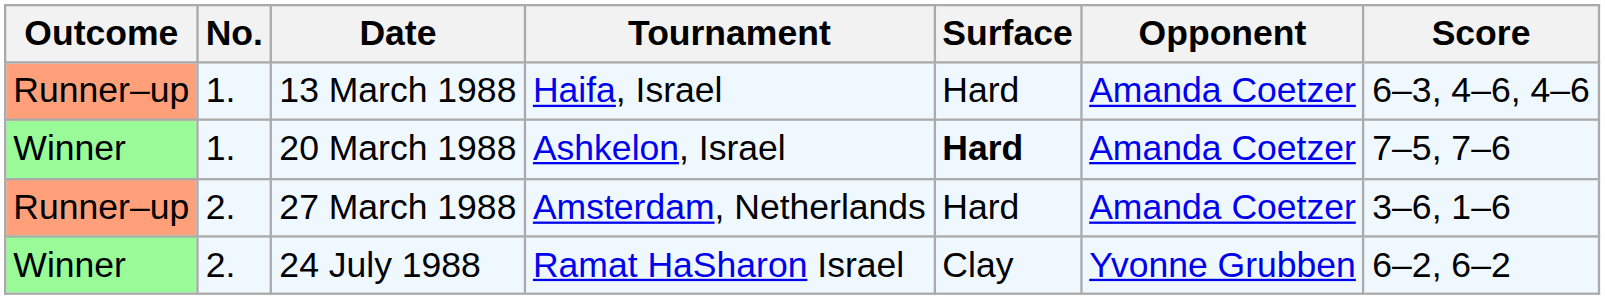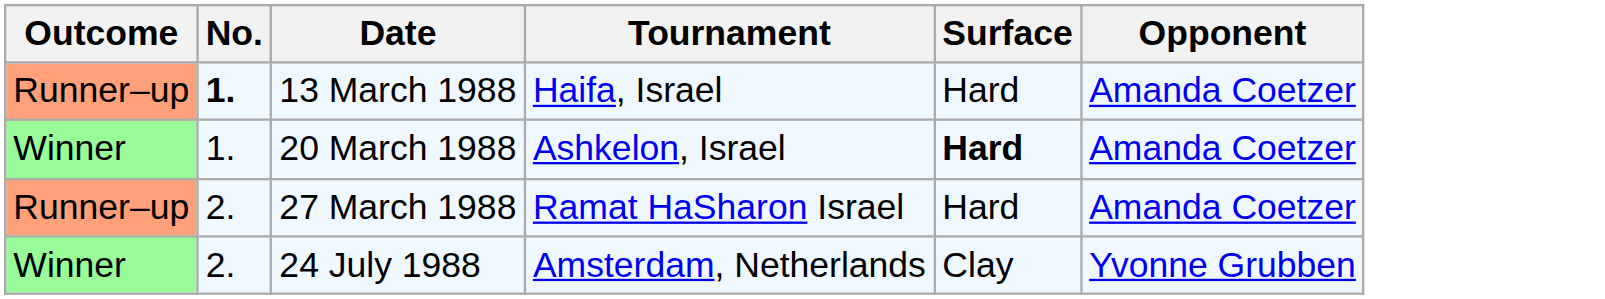- column: Score | 6–3, 4–6, 4–6 | 7–5, 7–6 | 3–6, 1–6 | 6–2, 6–2
13 March 1988 | No.: normal -> bold
27 March 1988 | Tournament: Amsterdam, Netherlands -> Ramat HaSharon Israel
24 July 1988 | Tournament: Ramat HaSharon Israel -> Amsterdam, Netherlands
